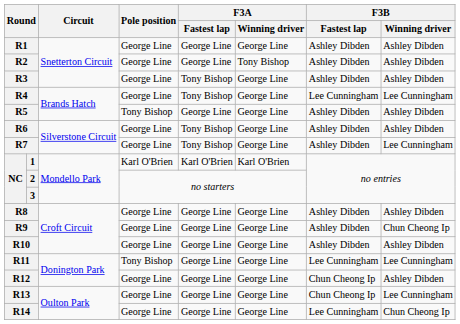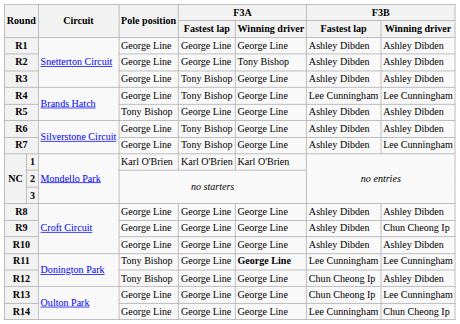R11 | F3A / Winning driver: normal -> bold
R12 | Pole position: George Line -> Tony Bishop
